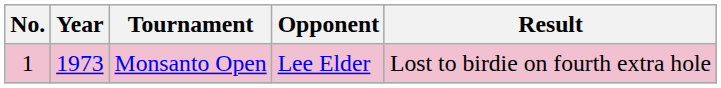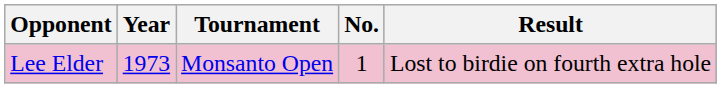columns swapped: No. <-> Opponent
